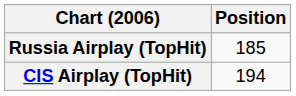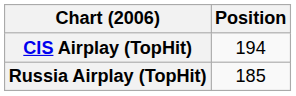rows swapped: CIS Airplay (TopHit) <-> Russia Airplay (TopHit)
